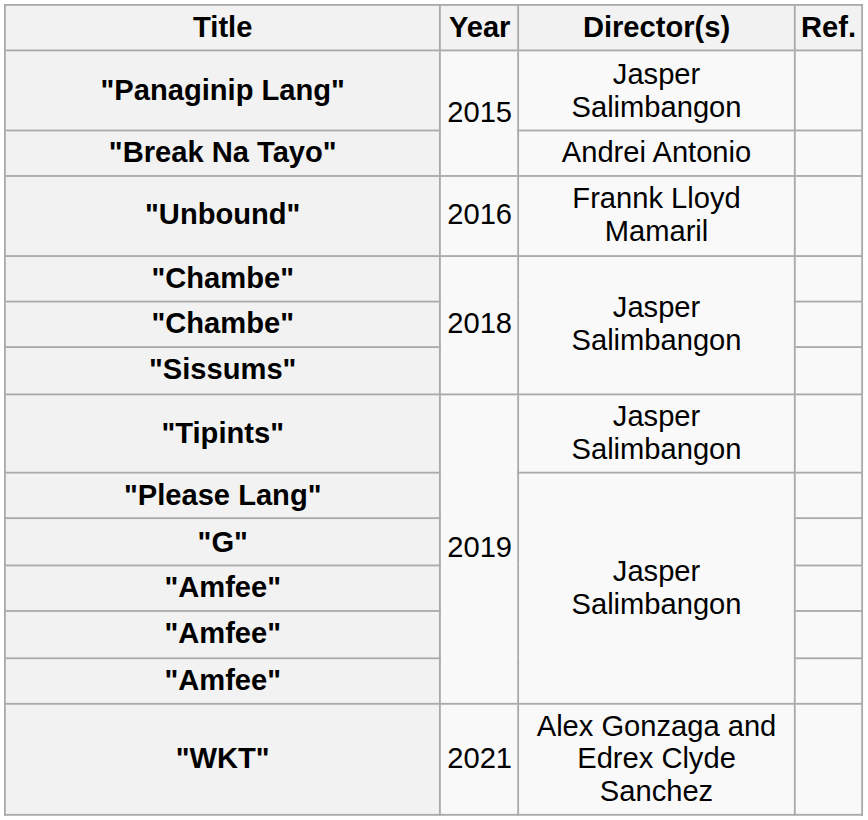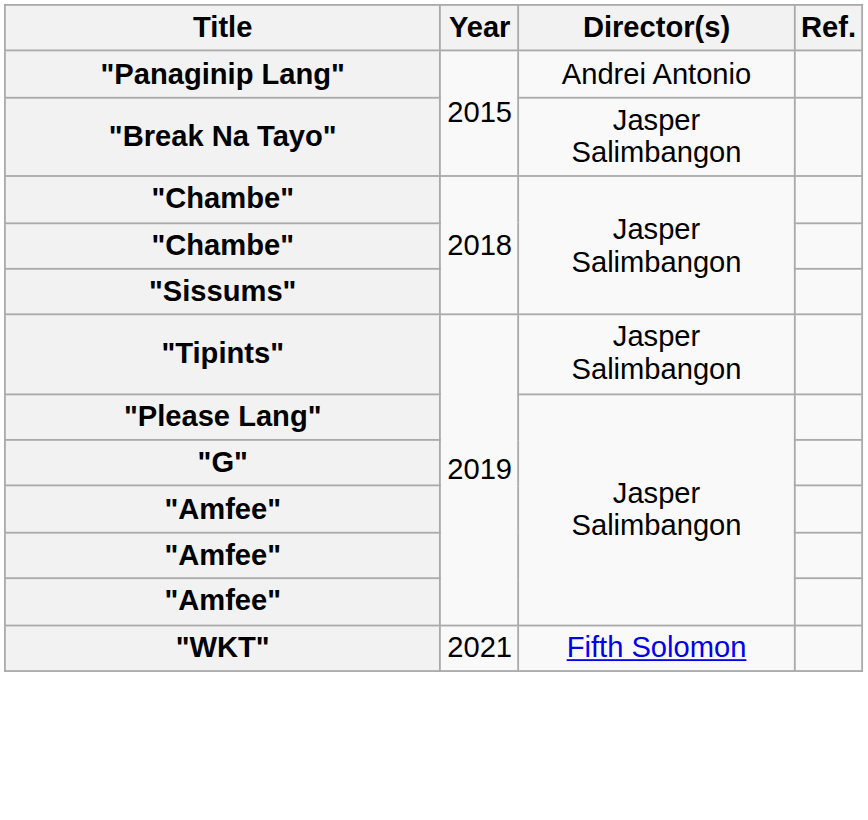"Panaginip Lang" | Director(s): Jasper Salimbangon -> Andrei Antonio
"Break Na Tayo" | Director(s): Andrei Antonio -> Jasper Salimbangon
- row: "Unbound" | 2016 | Frannk Lloyd Mamaril
"WKT" | Director(s): Alex Gonzaga and Edrex Clyde Sanchez -> Fifth Solomon
